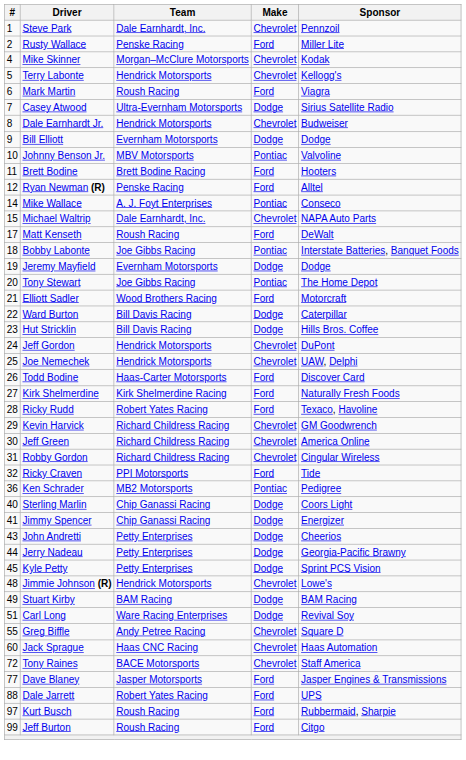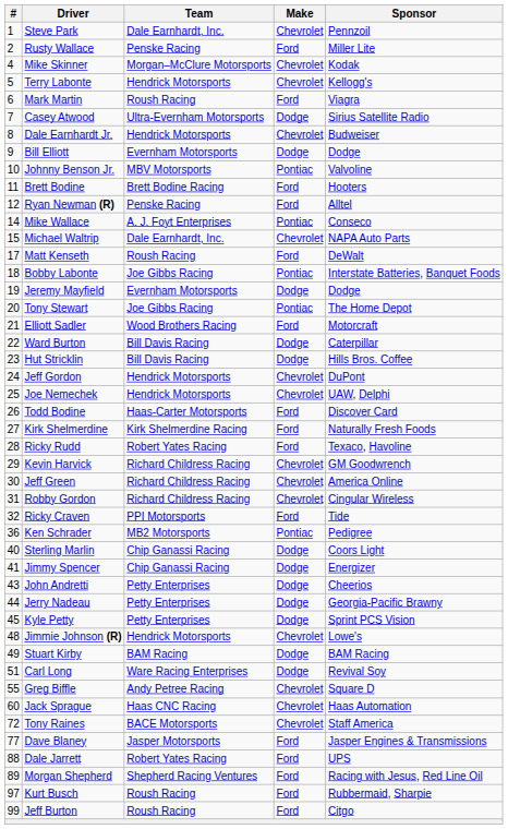+ row: 89 | Morgan Shepherd | Shepherd Racing Ventures | Ford | Racing with Jesus, Red Line Oil
